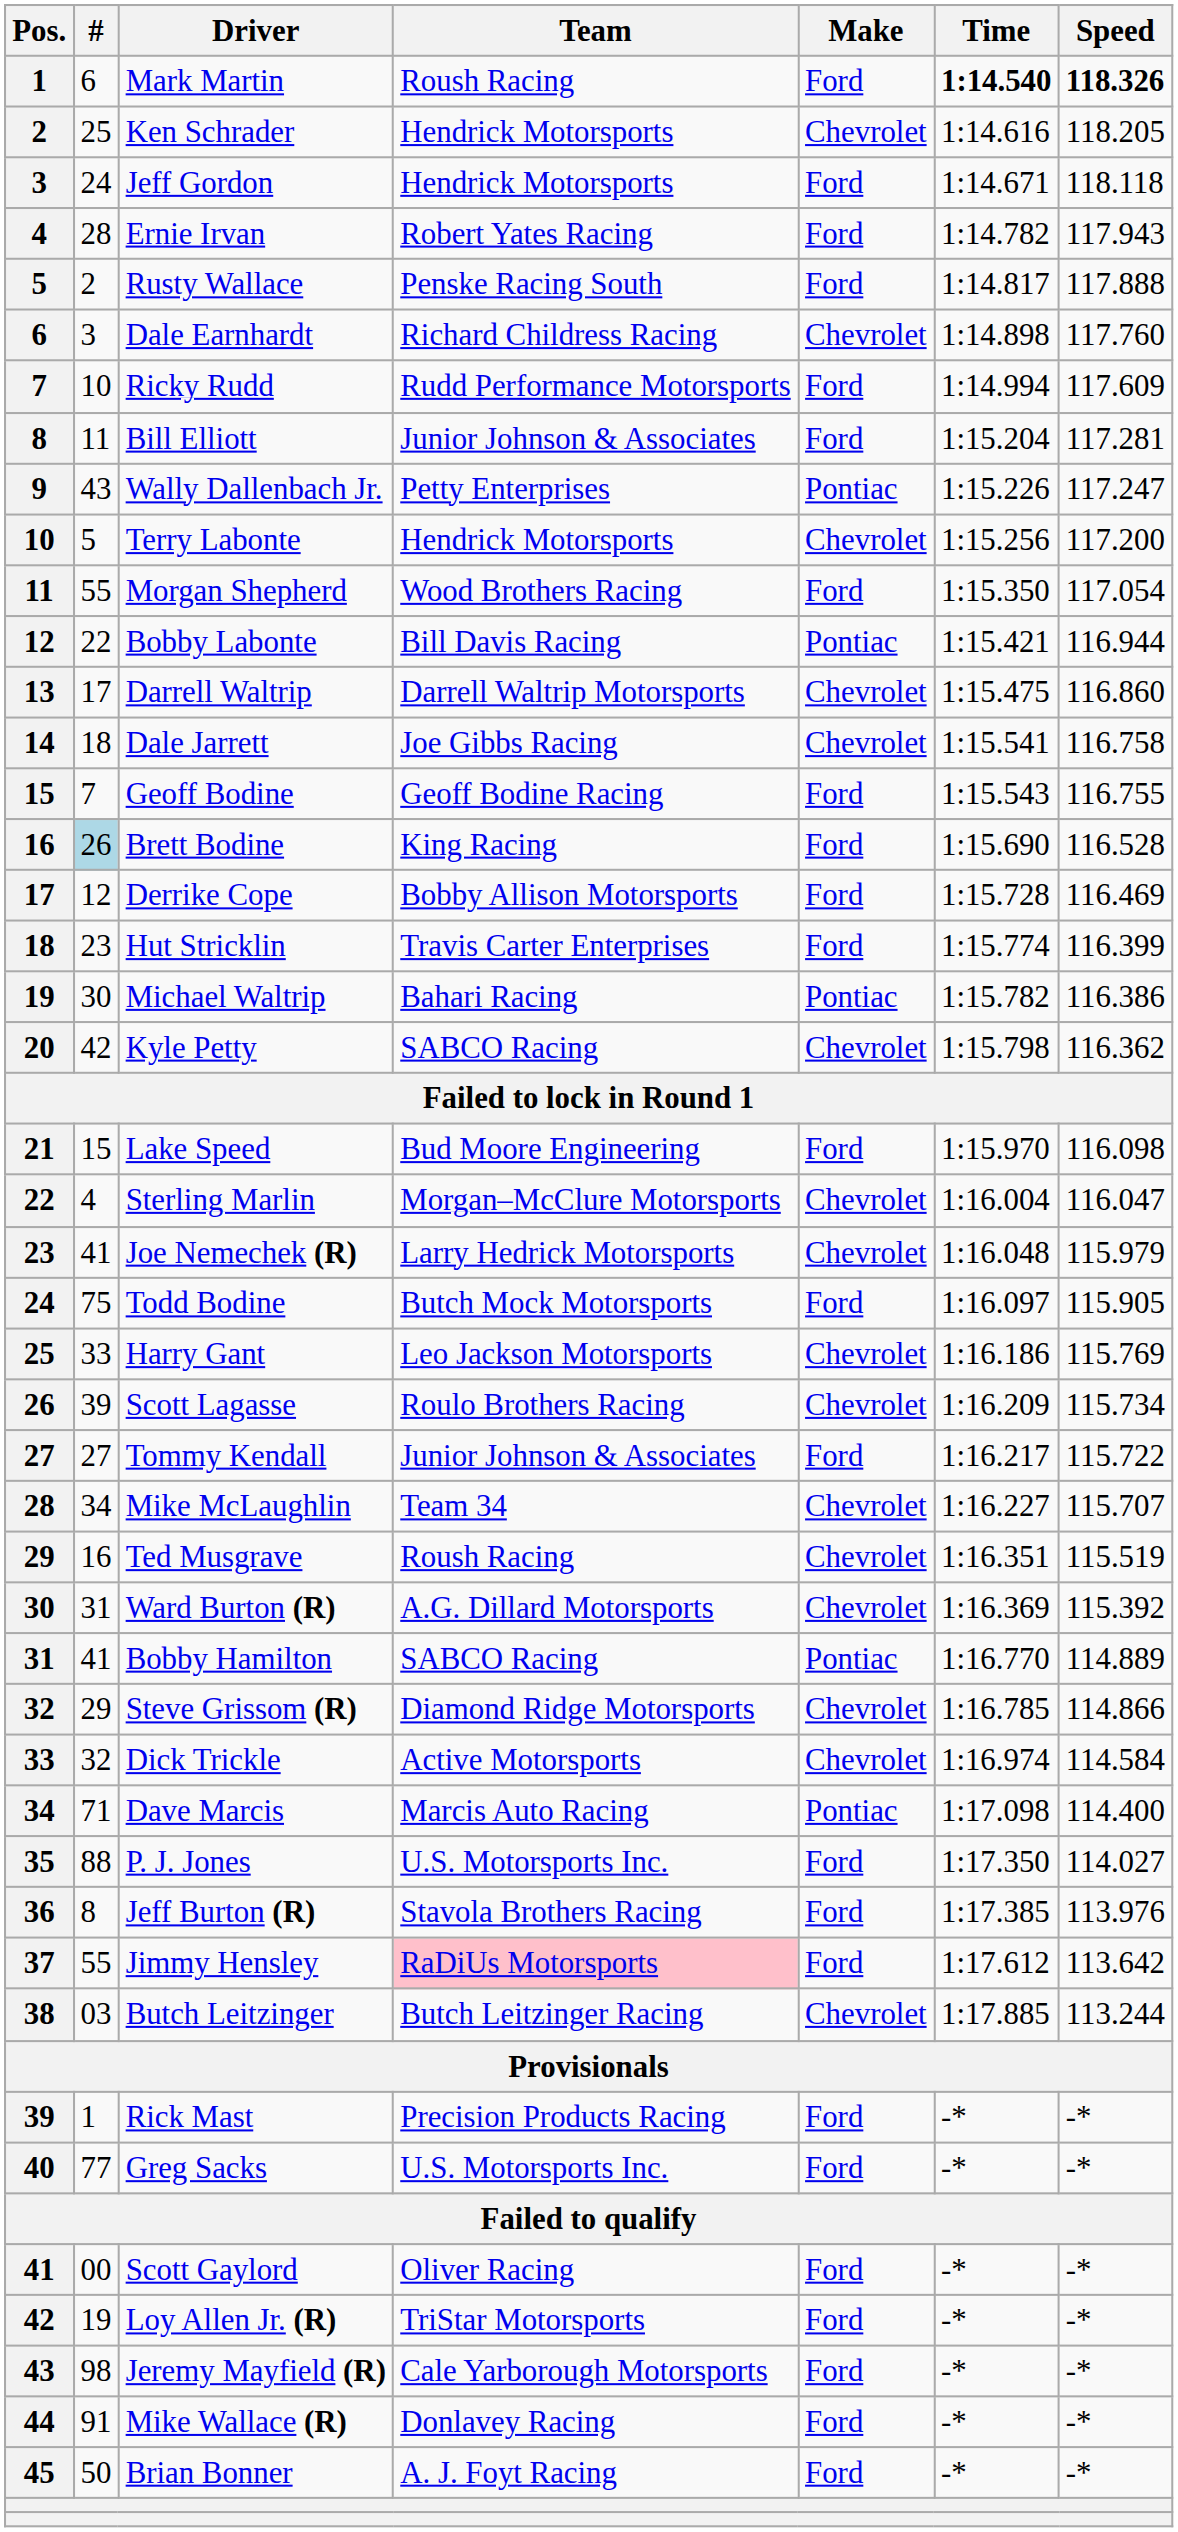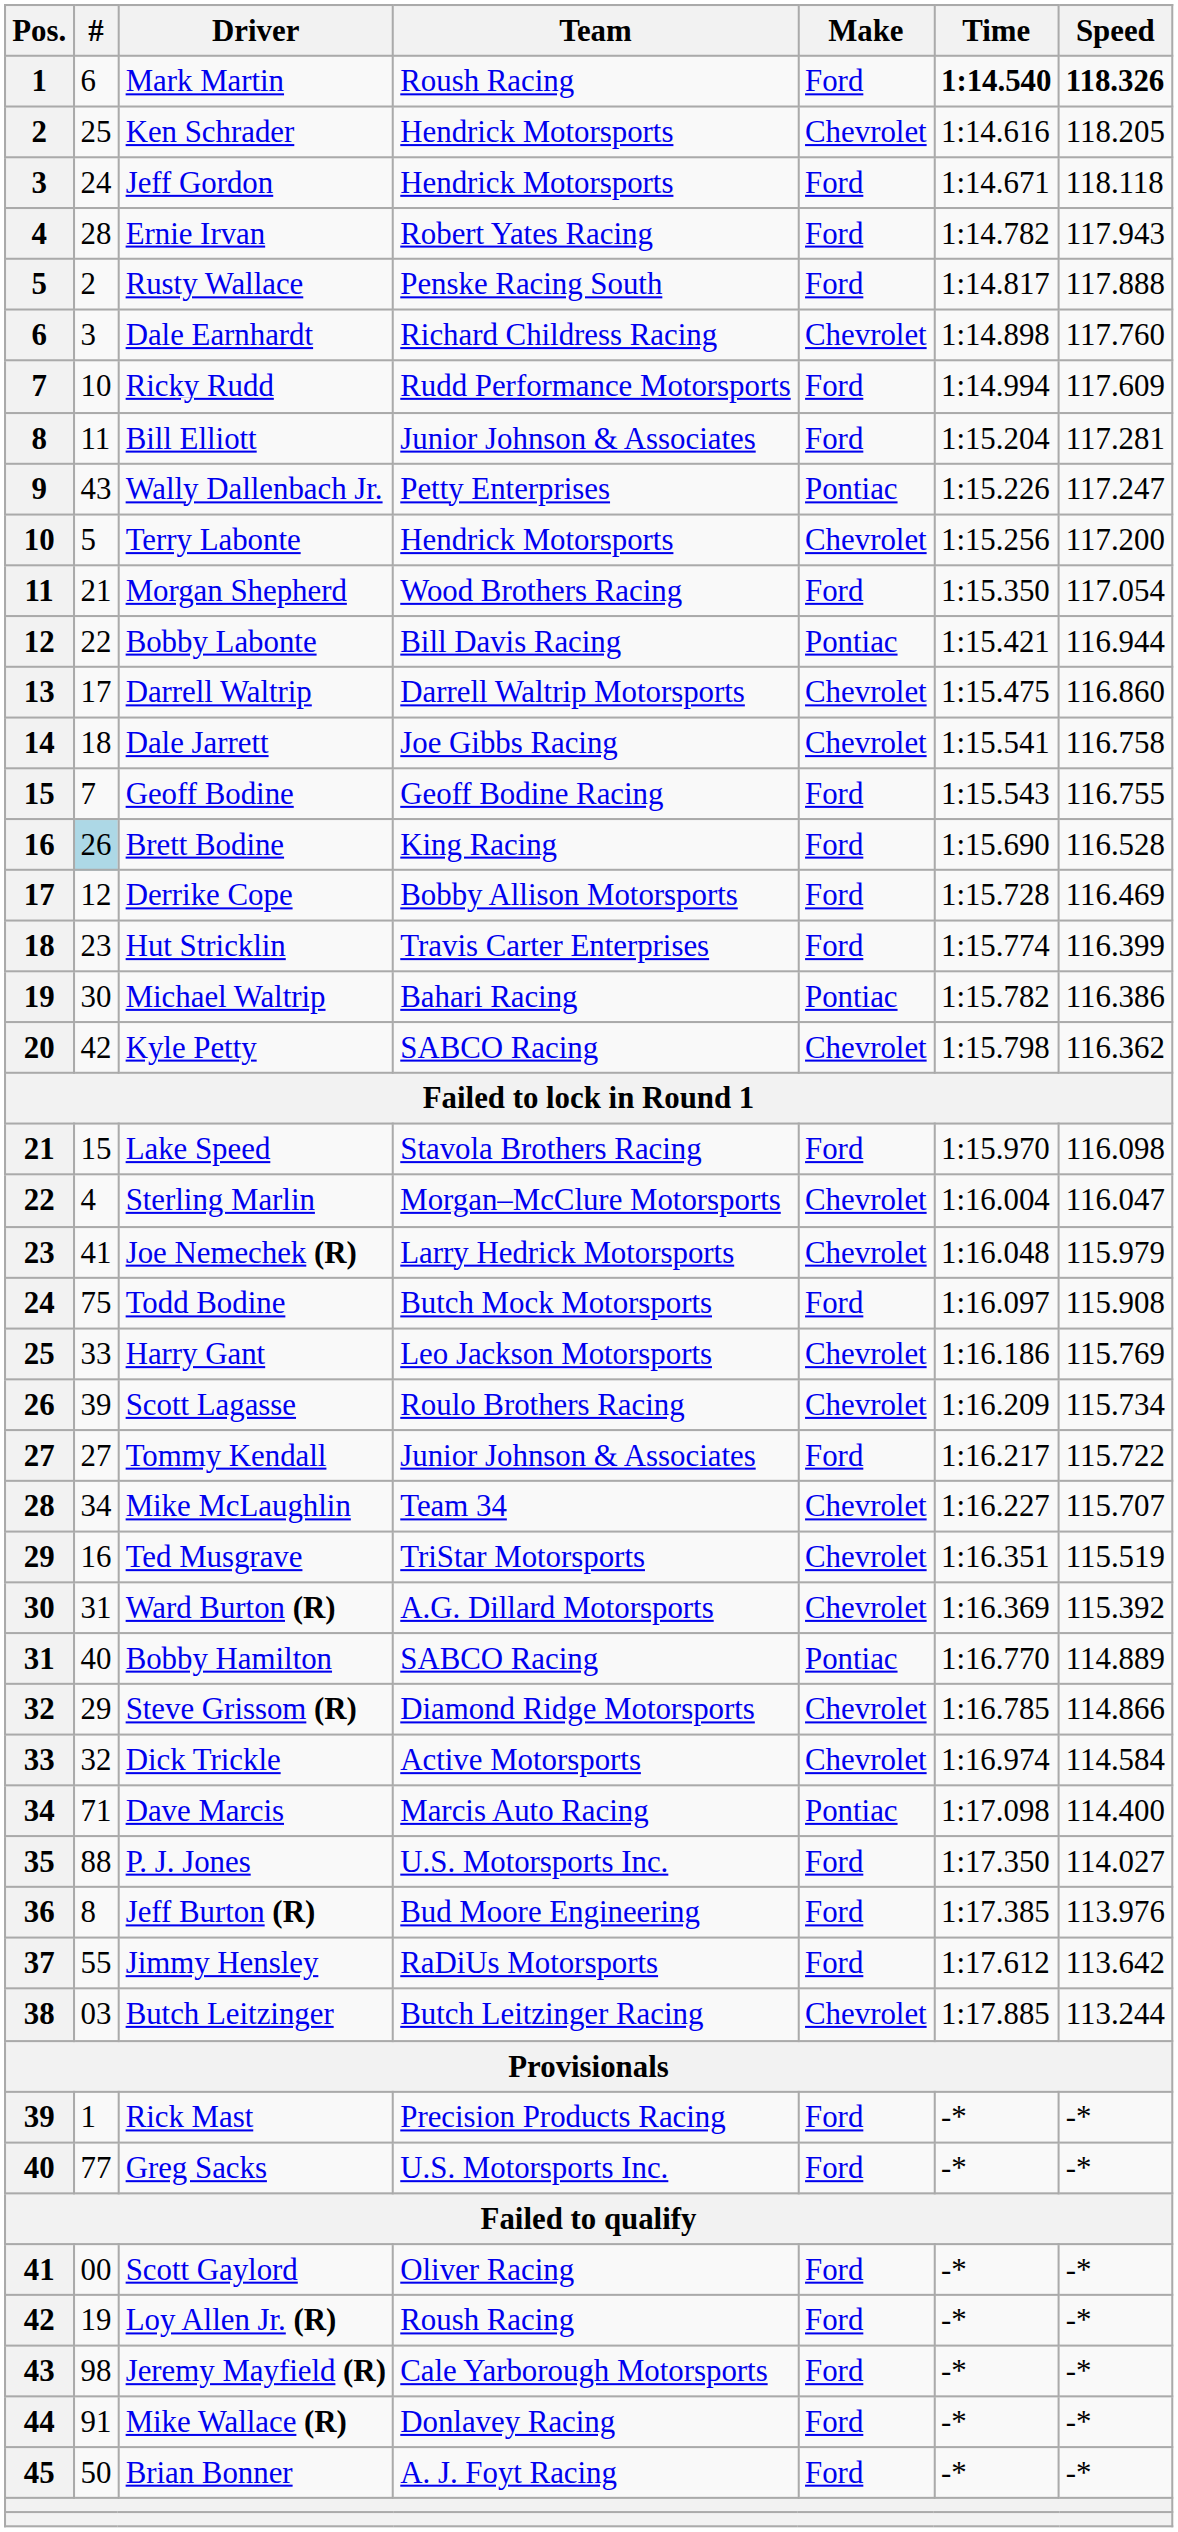Morgan Shepherd | #: 55 -> 21
Lake Speed | Team: Bud Moore Engineering -> Stavola Brothers Racing
Todd Bodine | Speed: 115.905 -> 115.908
Ted Musgrave | Team: Roush Racing -> TriStar Motorsports
Bobby Hamilton | #: 41 -> 40
Jeff Burton (R) | Team: Stavola Brothers Racing -> Bud Moore Engineering
Jimmy Hensley | Team: pink background -> no background
Loy Allen Jr. (R) | Team: TriStar Motorsports -> Roush Racing
